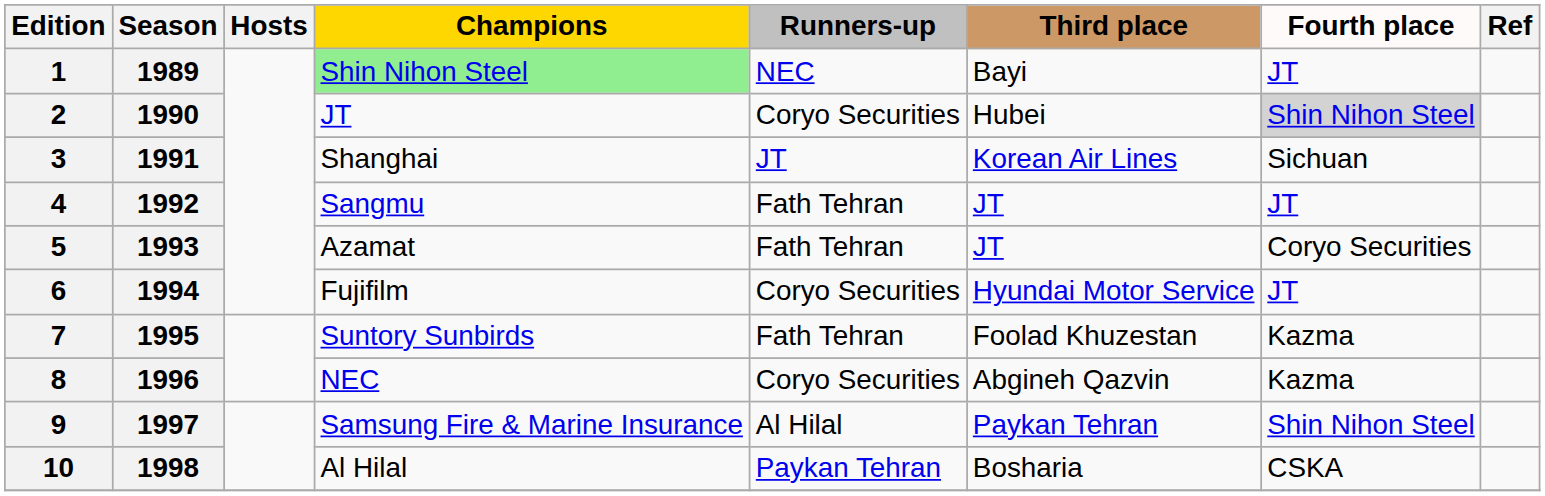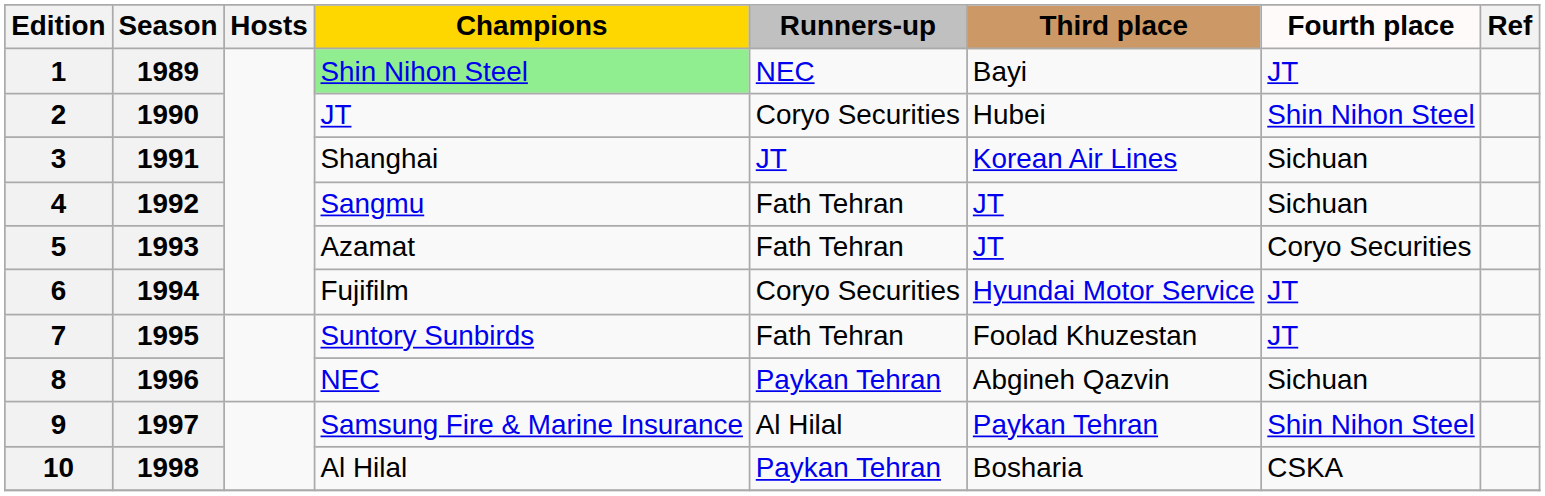2 | Fourth place: lightgrey background -> no background
4 | Fourth place: JT -> Sichuan
7 | Fourth place: Kazma -> JT
8 | Runners-up: Coryo Securities -> Paykan Tehran
8 | Fourth place: Kazma -> Sichuan
